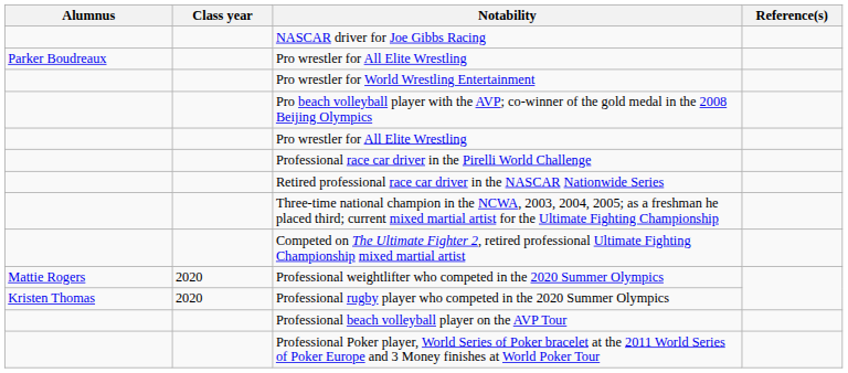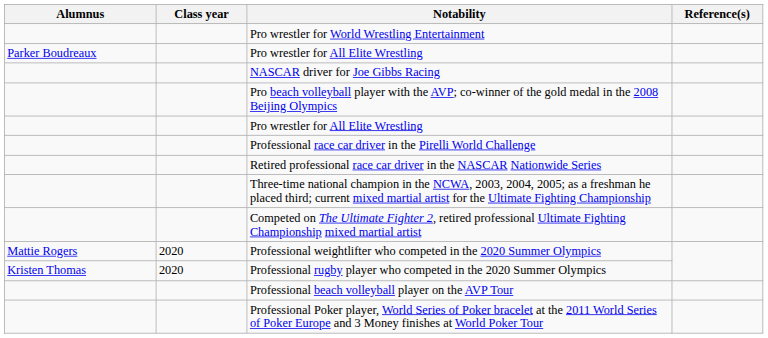rows swapped: NASCAR driver for Joe Gibbs Racing <-> Pro wrestler for World Wrestling Entertainment
